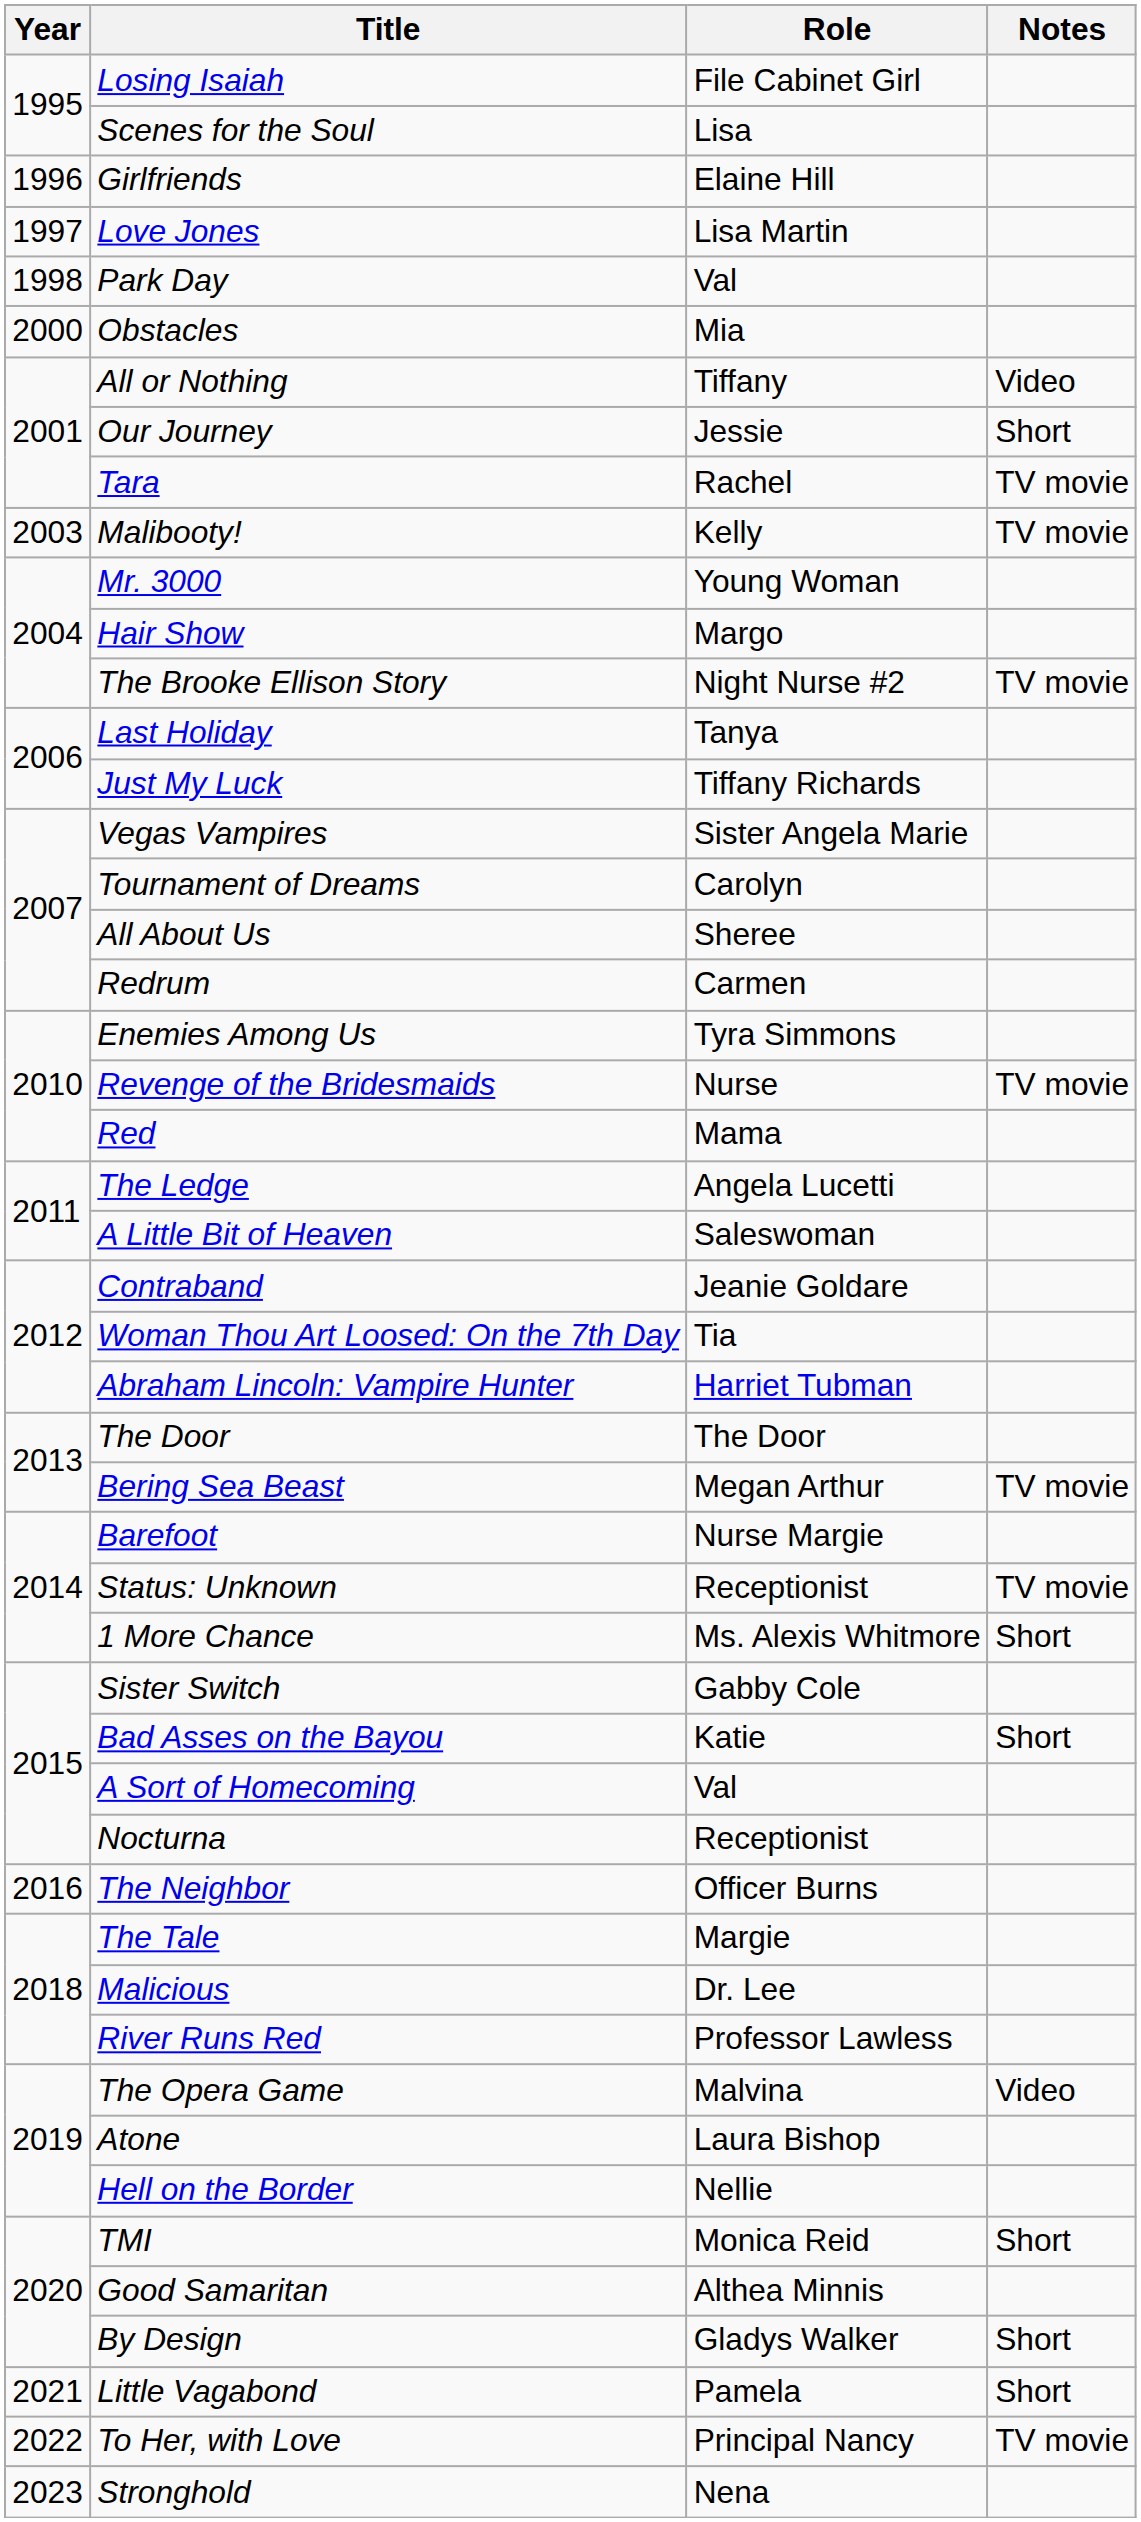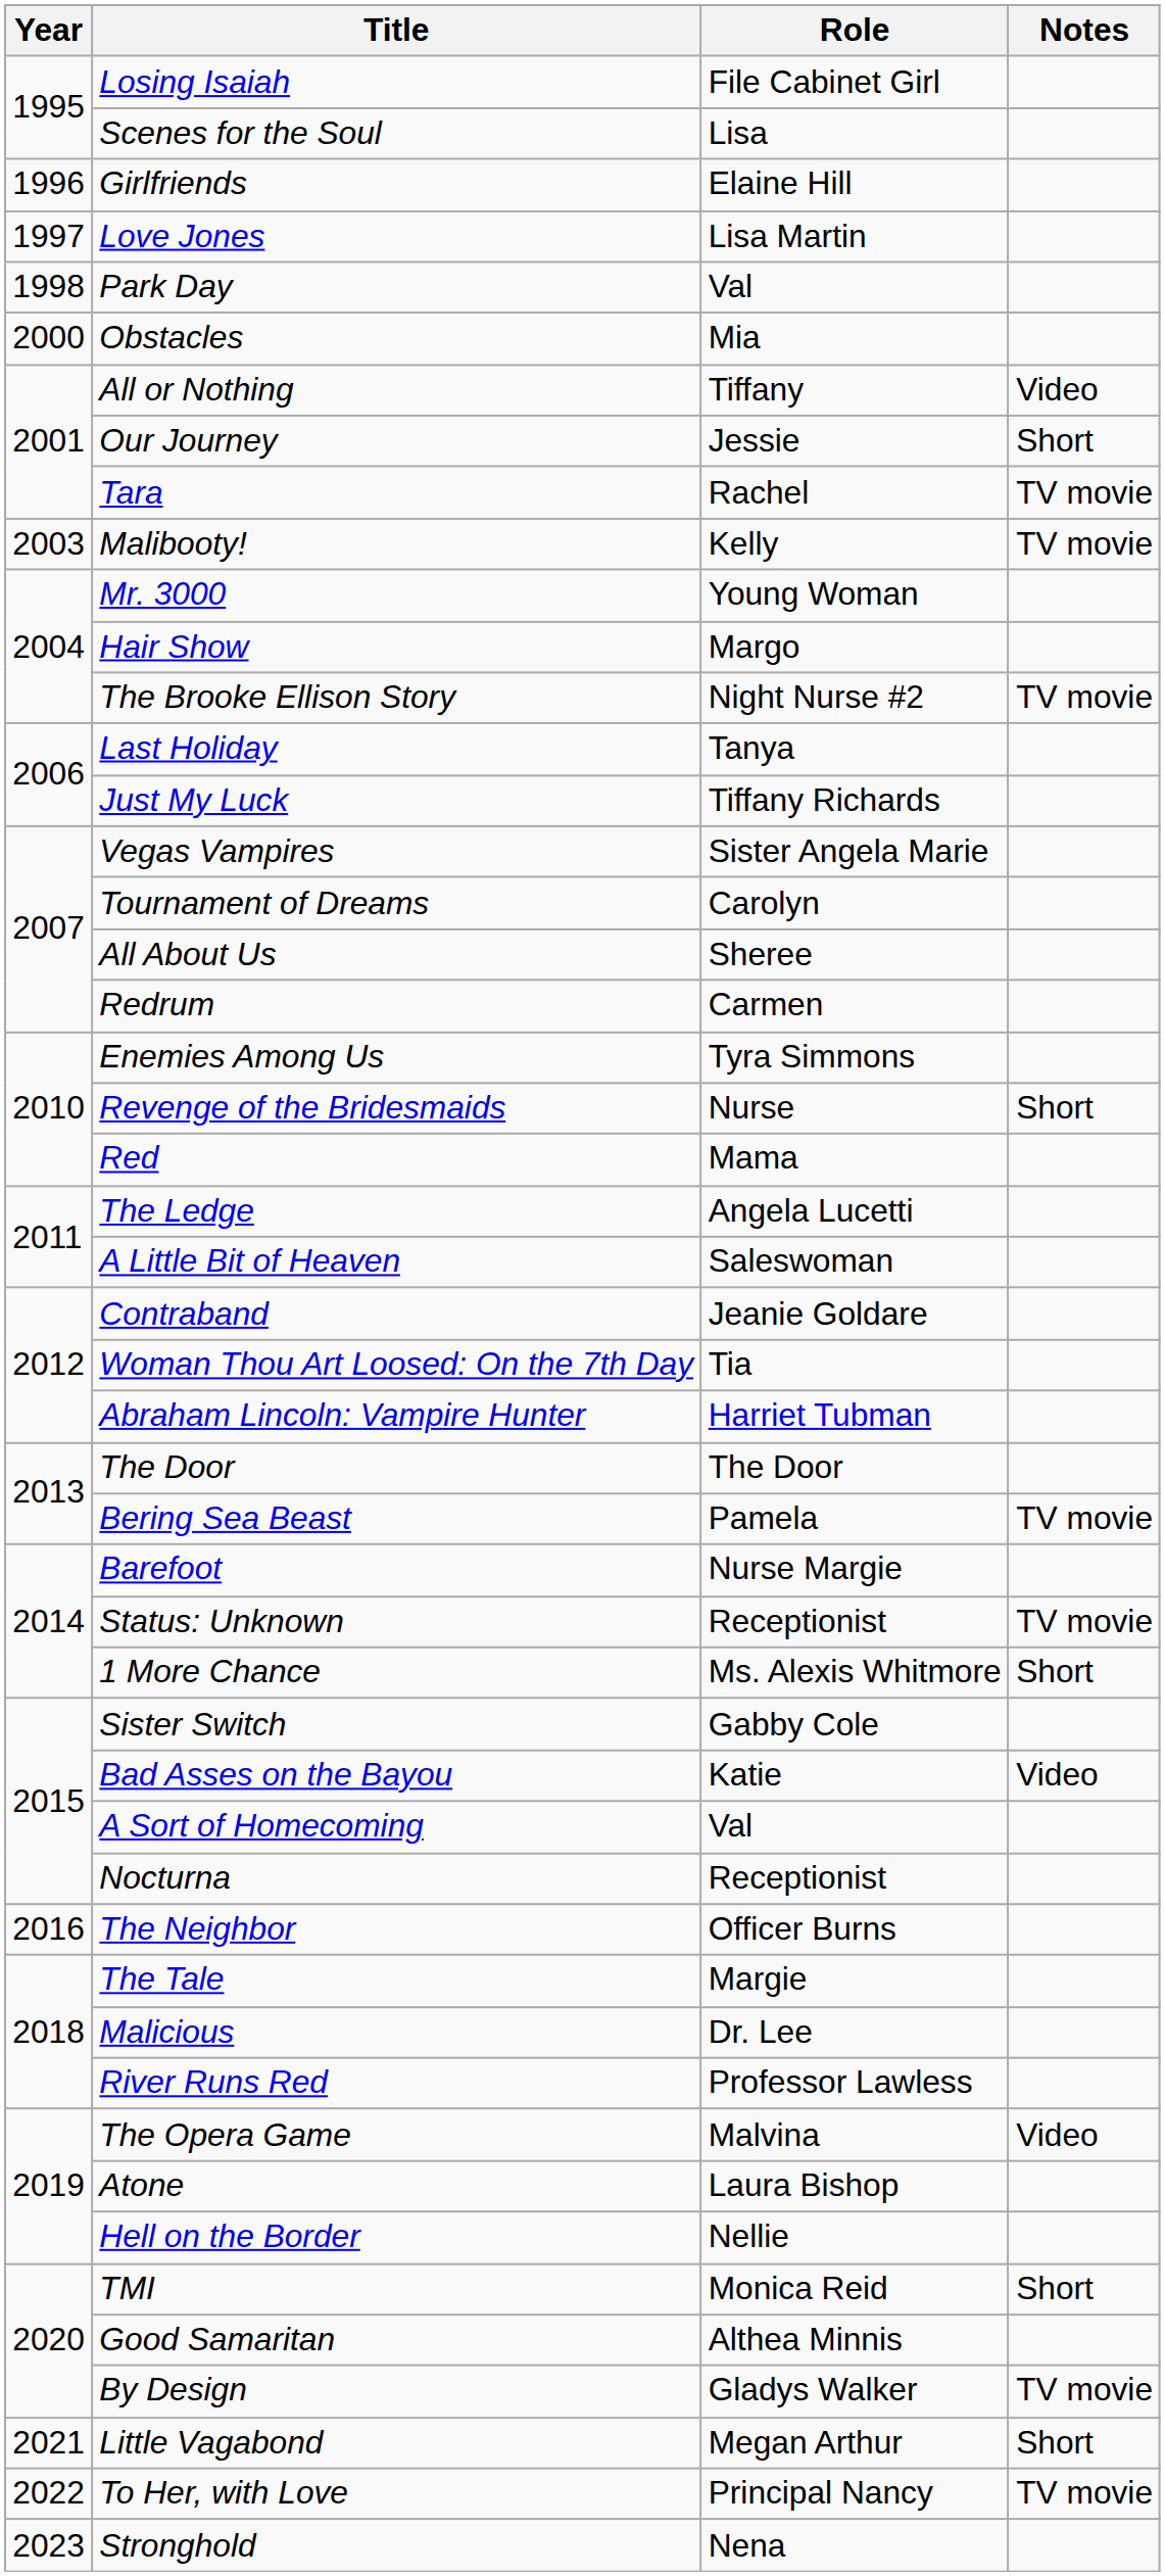Revenge of the Bridesmaids | Notes: TV movie -> Short
Bering Sea Beast | Role: Megan Arthur -> Pamela
Bad Asses on the Bayou | Notes: Short -> Video
By Design | Notes: Short -> TV movie
Little Vagabond | Role: Pamela -> Megan Arthur
